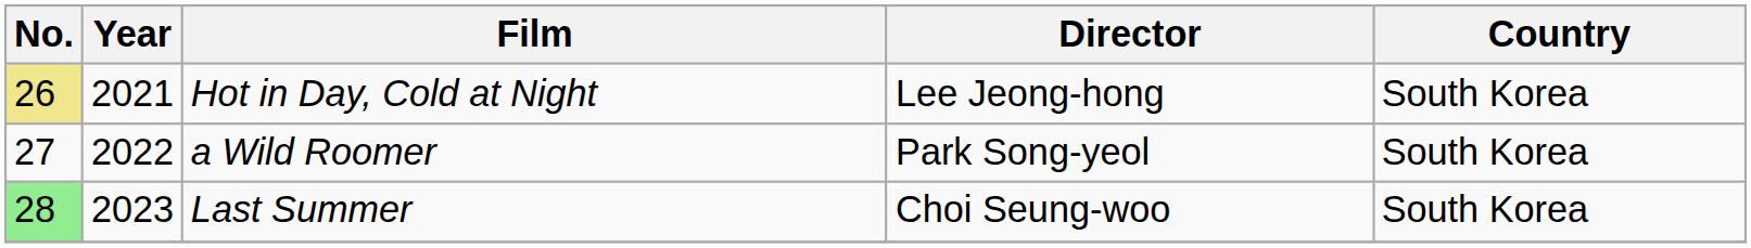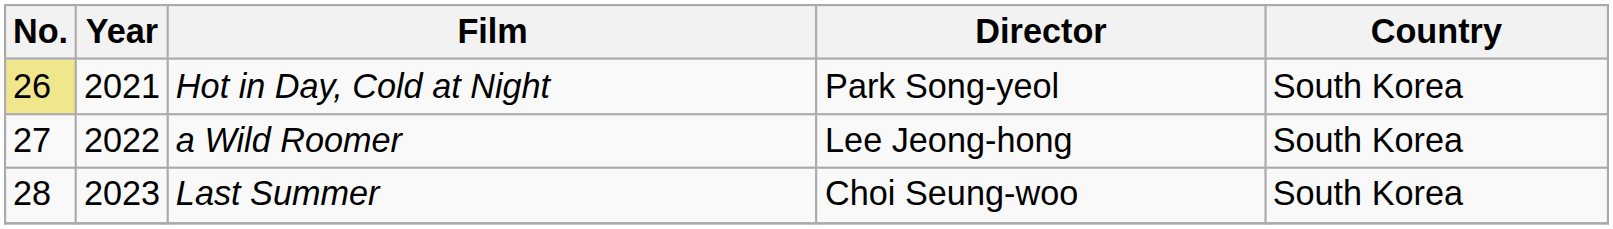Hot in Day, Cold at Night | Director: Lee Jeong-hong -> Park Song-yeol
a Wild Roomer | Director: Park Song-yeol -> Lee Jeong-hong
Last Summer | No.: lightgreen background -> no background
